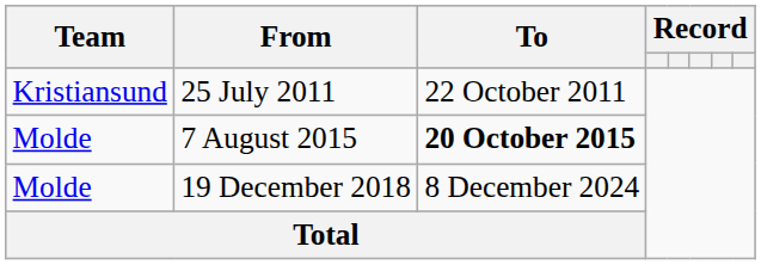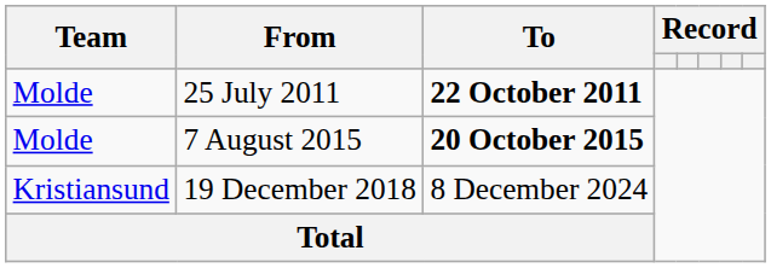25 July 2011 | Team: Kristiansund -> Molde
25 July 2011 | To: normal -> bold
19 December 2018 | Team: Molde -> Kristiansund
